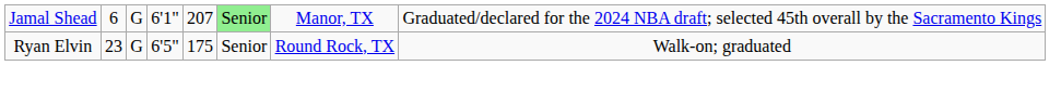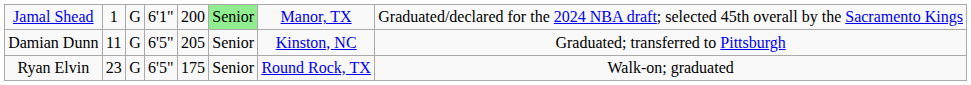Jamal Shead | column 2: 6 -> 1
Jamal Shead | column 5: 207 -> 200
+ row: Damian Dunn | 11 | G | 6'5" | 205 | Senior | Kinston, NC | Graduated; transferred to Pittsburgh
